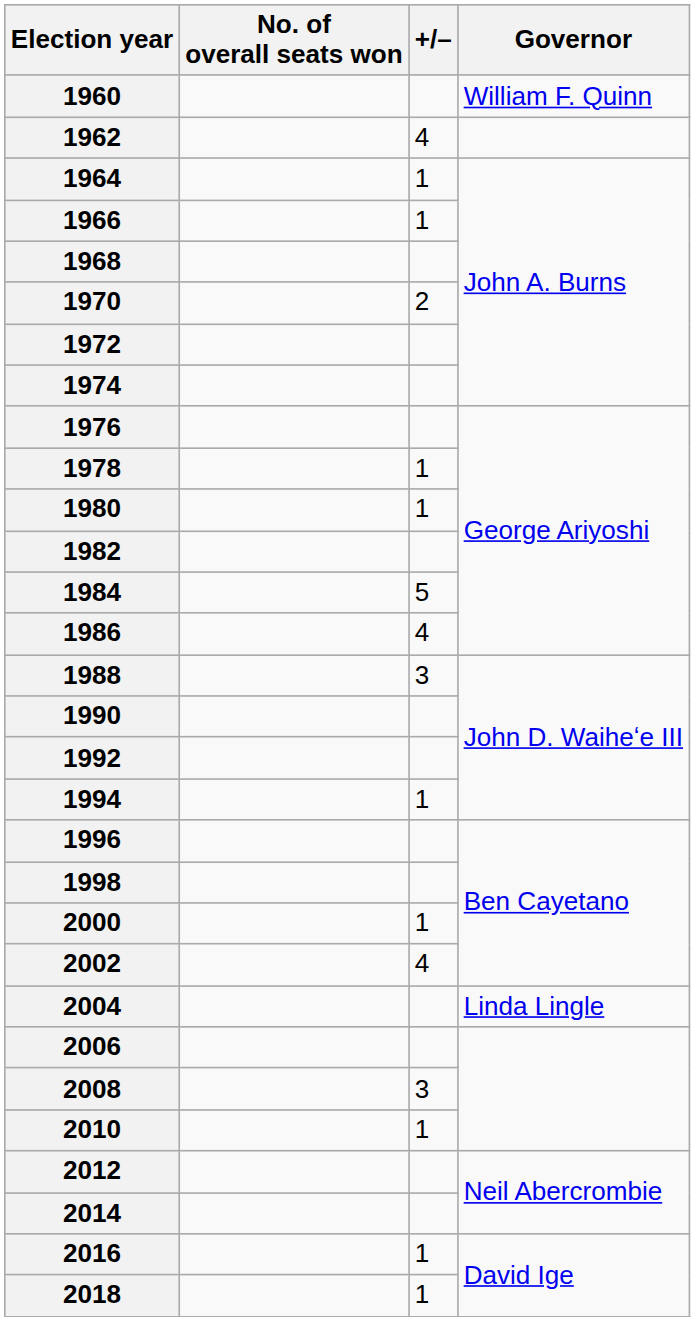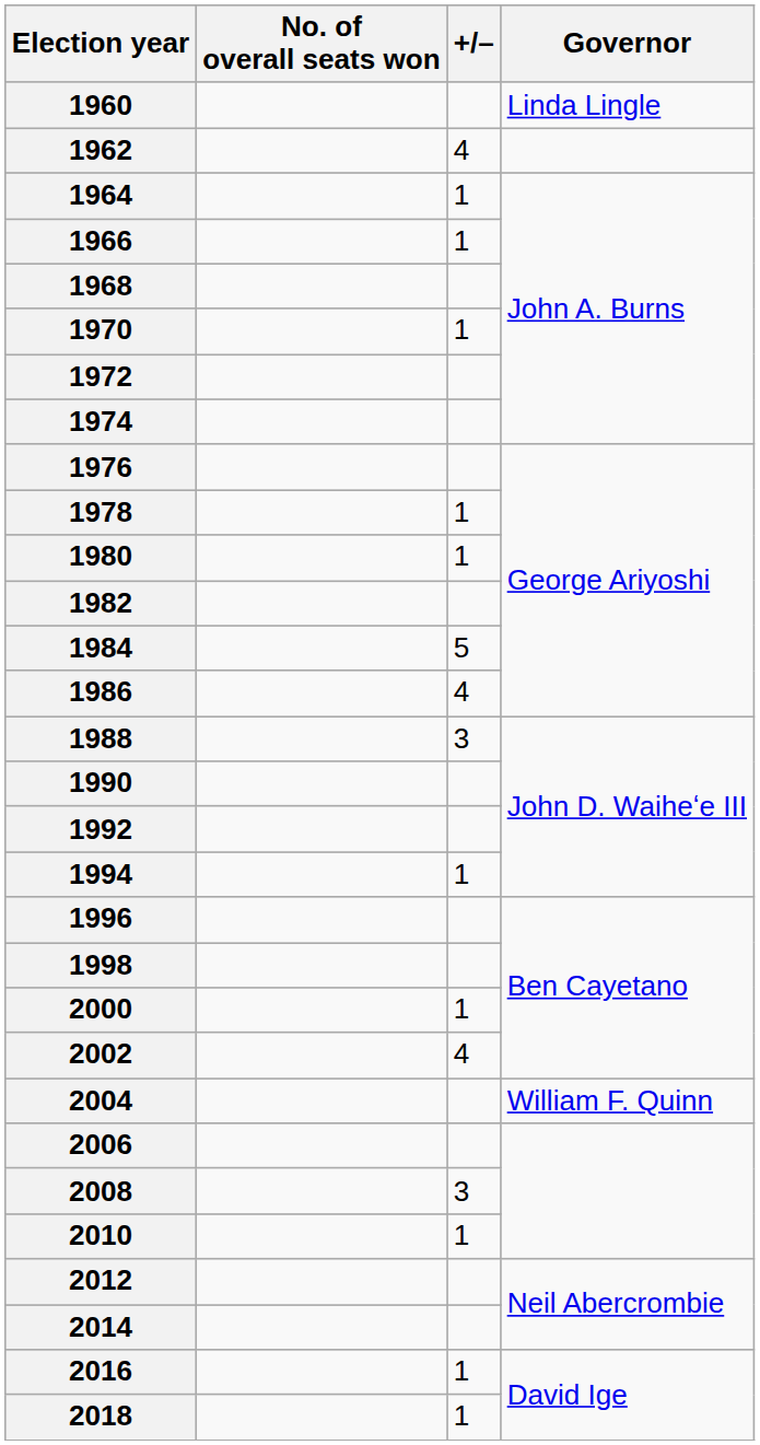1960 | Governor: William F. Quinn -> Linda Lingle
1970 | +/–: 2 -> 1
2004 | Governor: Linda Lingle -> William F. Quinn
